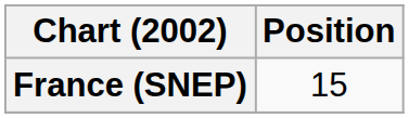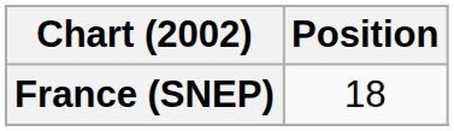France (SNEP) | Position: 15 -> 18
